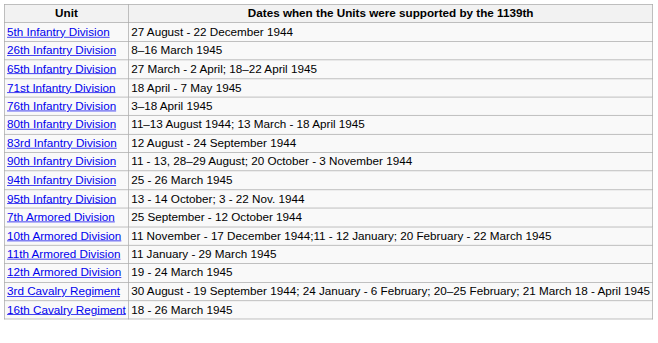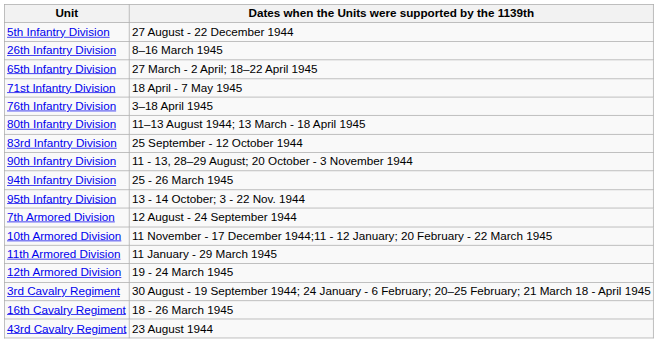83rd Infantry Division | Dates when the Units were supported by the 1139th: 12 August - 24 September 1944 -> 25 September - 12 October 1944
7th Armored Division | Dates when the Units were supported by the 1139th: 25 September - 12 October 1944 -> 12 August - 24 September 1944
+ row: 43rd Cavalry Regiment | 23 August 1944
